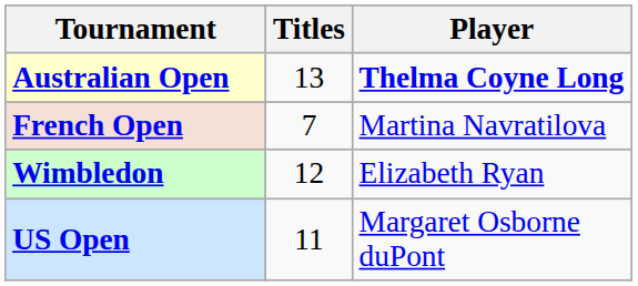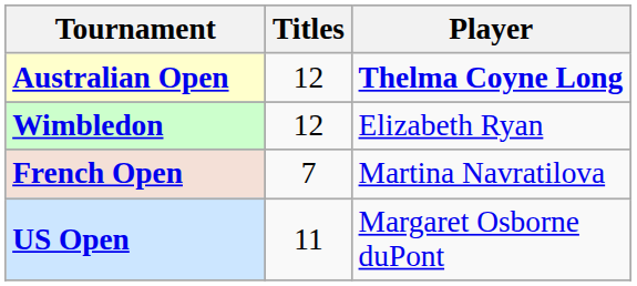Australian Open | Titles: 13 -> 12
rows swapped: French Open <-> Wimbledon
